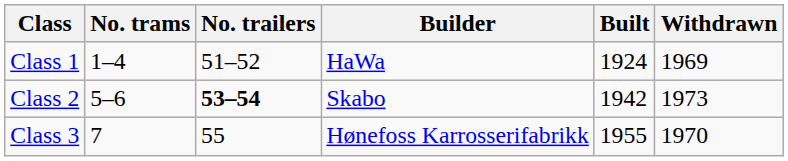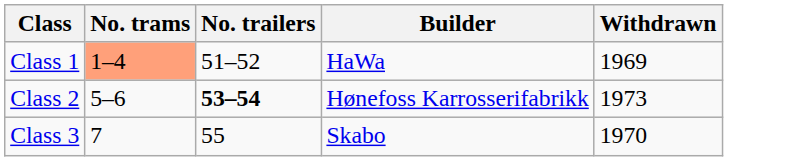- column: Built | 1924 | 1942 | 1955
Class 1 | No. trams: no background -> lightsalmon background
Class 2 | Builder: Skabo -> Hønefoss Karrosserifabrikk
Class 3 | Builder: Hønefoss Karrosserifabrikk -> Skabo
